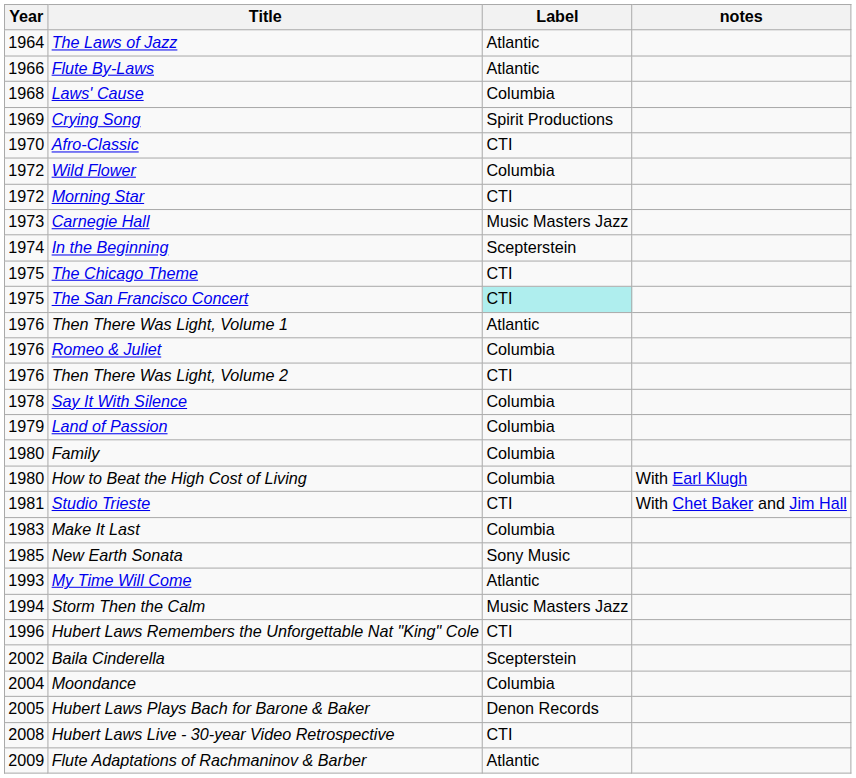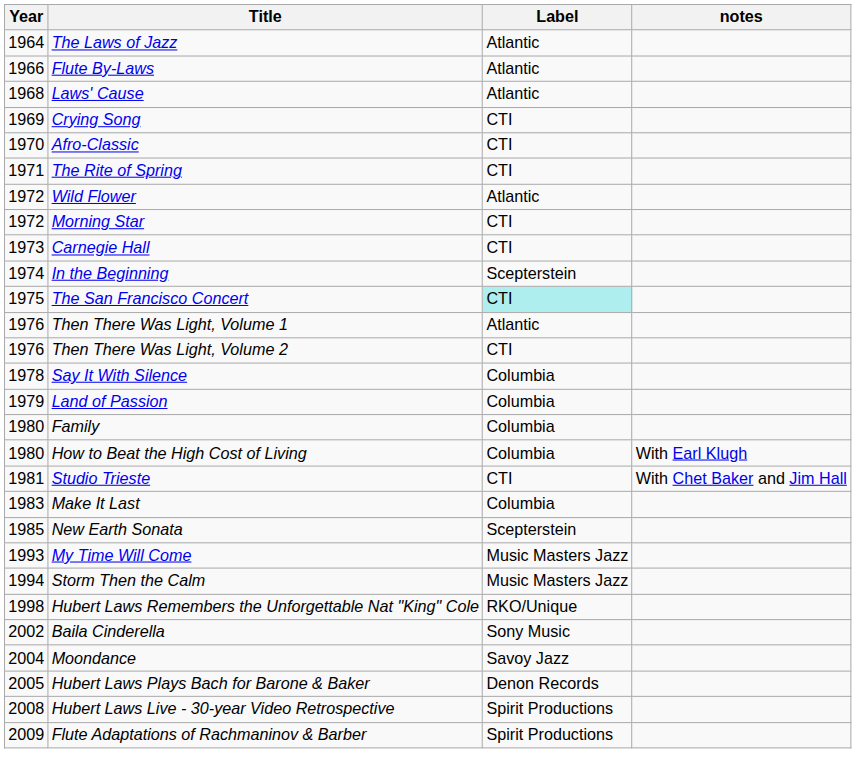Laws' Cause | Label: Columbia -> Atlantic
Crying Song | Label: Spirit Productions -> CTI
+ row: 1971 | The Rite of Spring | CTI
Wild Flower | Label: Columbia -> Atlantic
Carnegie Hall | Label: Music Masters Jazz -> CTI
- row: 1975 | The Chicago Theme | CTI
- row: 1976 | Romeo & Juliet | Columbia
New Earth Sonata | Label: Sony Music -> Scepterstein
My Time Will Come | Label: Atlantic -> Music Masters Jazz
Hubert Laws Remembers the Unforgettable Nat "King" Cole | Year: 1996 -> 1998
Hubert Laws Remembers the Unforgettable Nat "King" Cole | Label: CTI -> RKO/Unique
Baila Cinderella | Label: Scepterstein -> Sony Music
Moondance | Label: Columbia -> Savoy Jazz
Hubert Laws Live - 30-year Video Retrospective | Label: CTI -> Spirit Productions
Flute Adaptations of Rachmaninov & Barber | Label: Atlantic -> Spirit Productions
